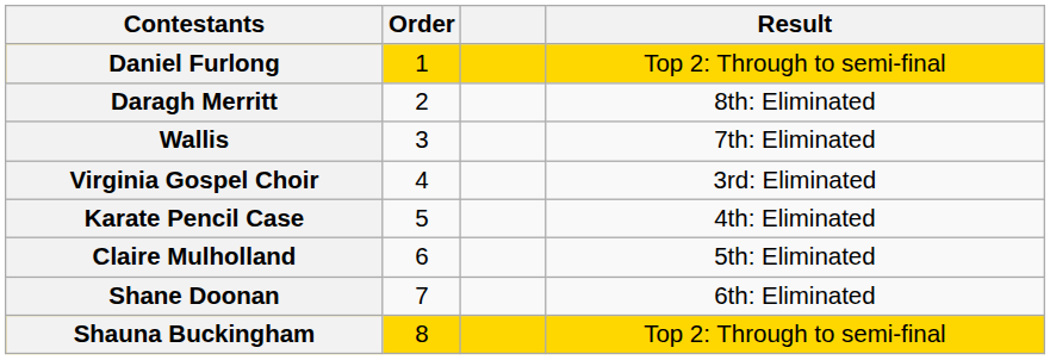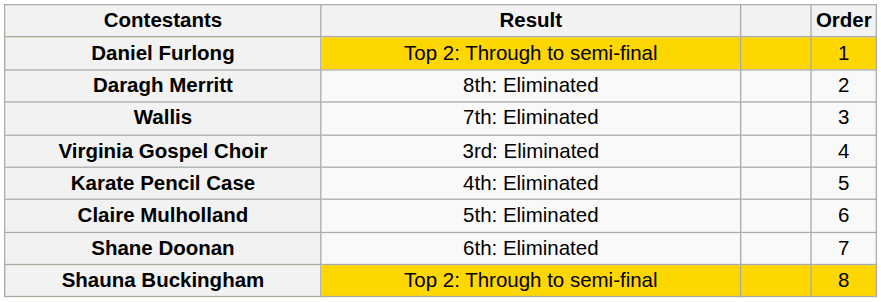columns swapped: Order <-> Result
